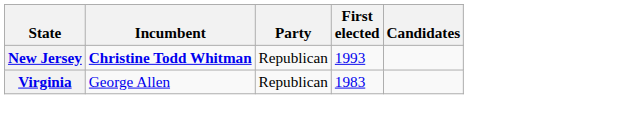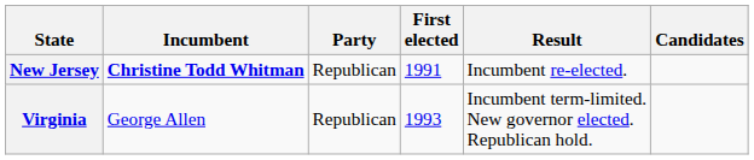+ column: Result | Incumbent re-elected. | Incumbent term-limited. New governor elected. Republican hold.
New Jersey | First elected: 1993 -> 1991
Virginia | First elected: 1983 -> 1993
